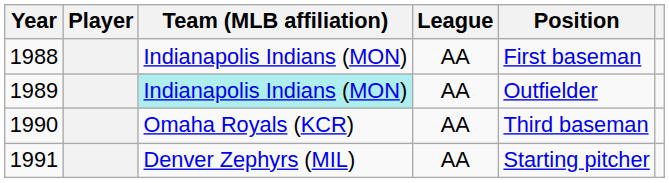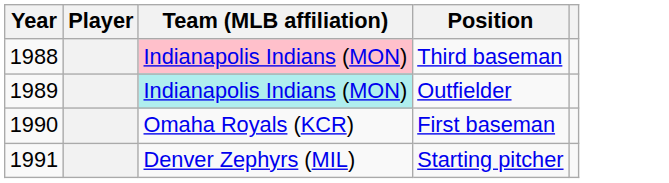- column: League | AA | AA | AA | AA
1988 | Team (MLB affiliation): no background -> pink background
1988 | Position: First baseman -> Third baseman
1990 | Position: Third baseman -> First baseman
